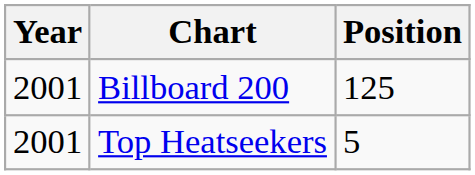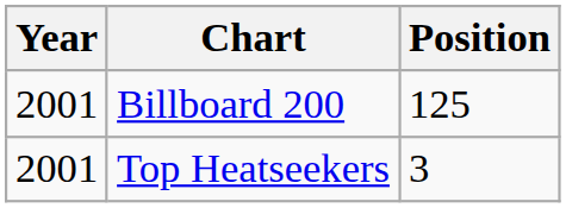Top Heatseekers | Position: 5 -> 3
